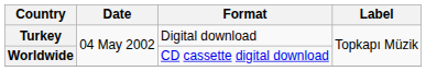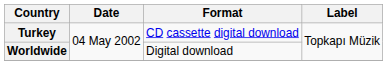Turkey | Format: Digital download -> CD cassette digital download
Worldwide | Format: CD cassette digital download -> Digital download
